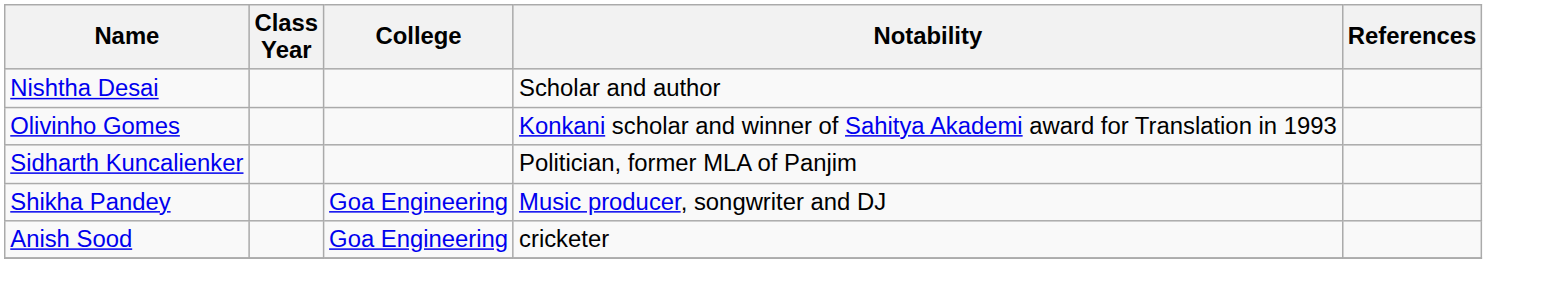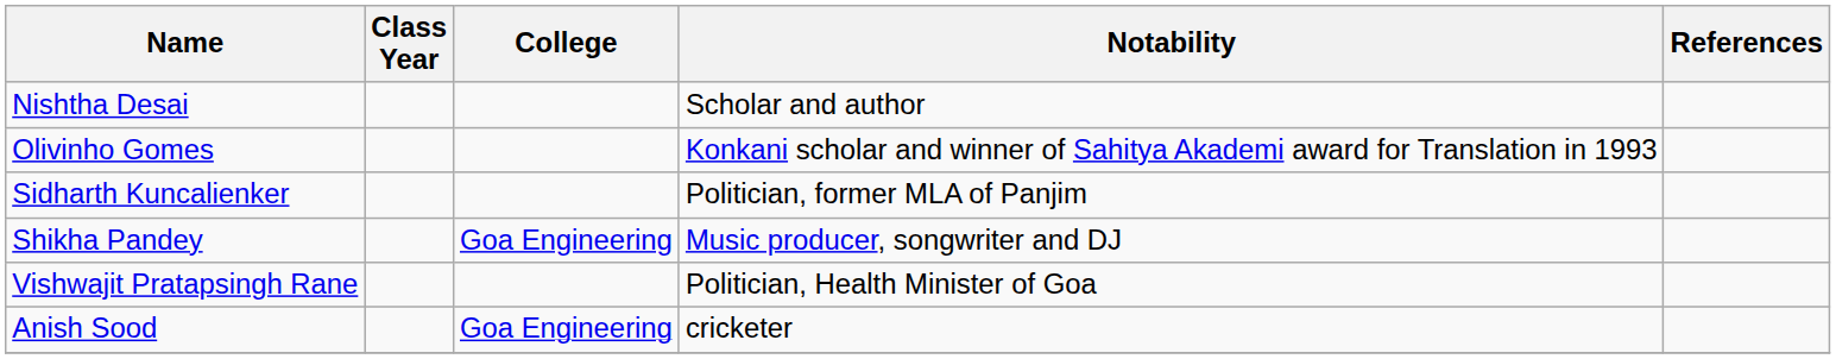+ row: Vishwajit Pratapsingh Rane | Politician, Health Minister of Goa
